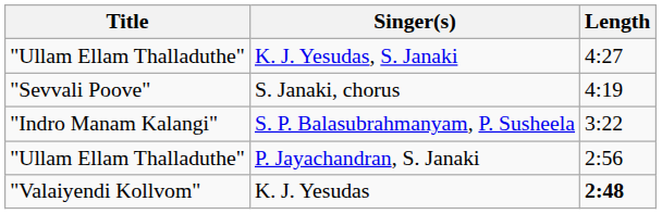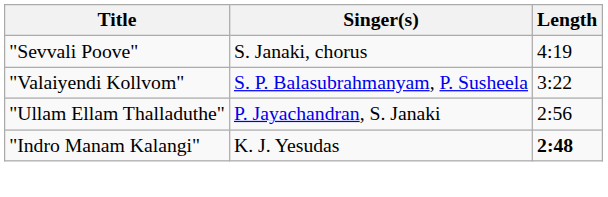- row: "Ullam Ellam Thalladuthe" | K. J. Yesudas, S. Janaki | 4:27
S. P. Balasubrahmanyam, P. Susheela | Title: "Indro Manam Kalangi" -> "Valaiyendi Kollvom"
K. J. Yesudas | Title: "Valaiyendi Kollvom" -> "Indro Manam Kalangi"
